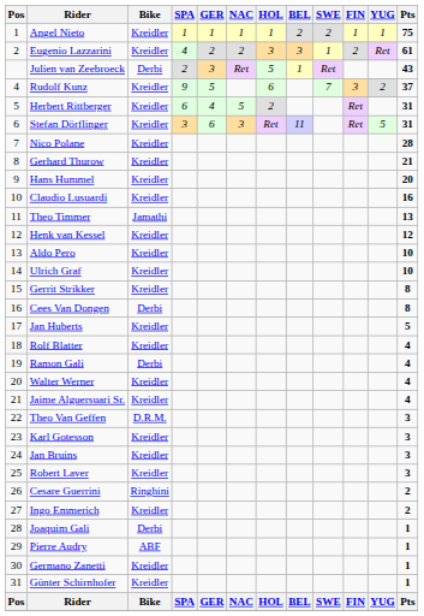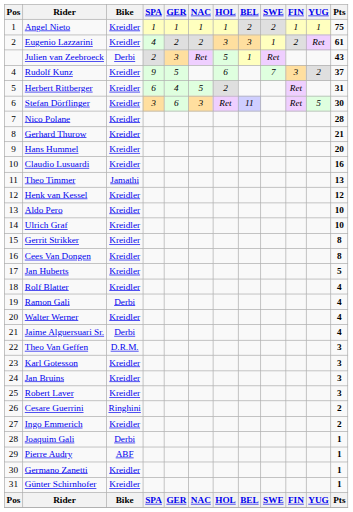Stefan Dörflinger | Pts: 31 -> 30
Cees Van Dongen | Bike: Derbi -> Kreidler
Jaime Alguersuari Sr. | Bike: Kreidler -> Derbi
